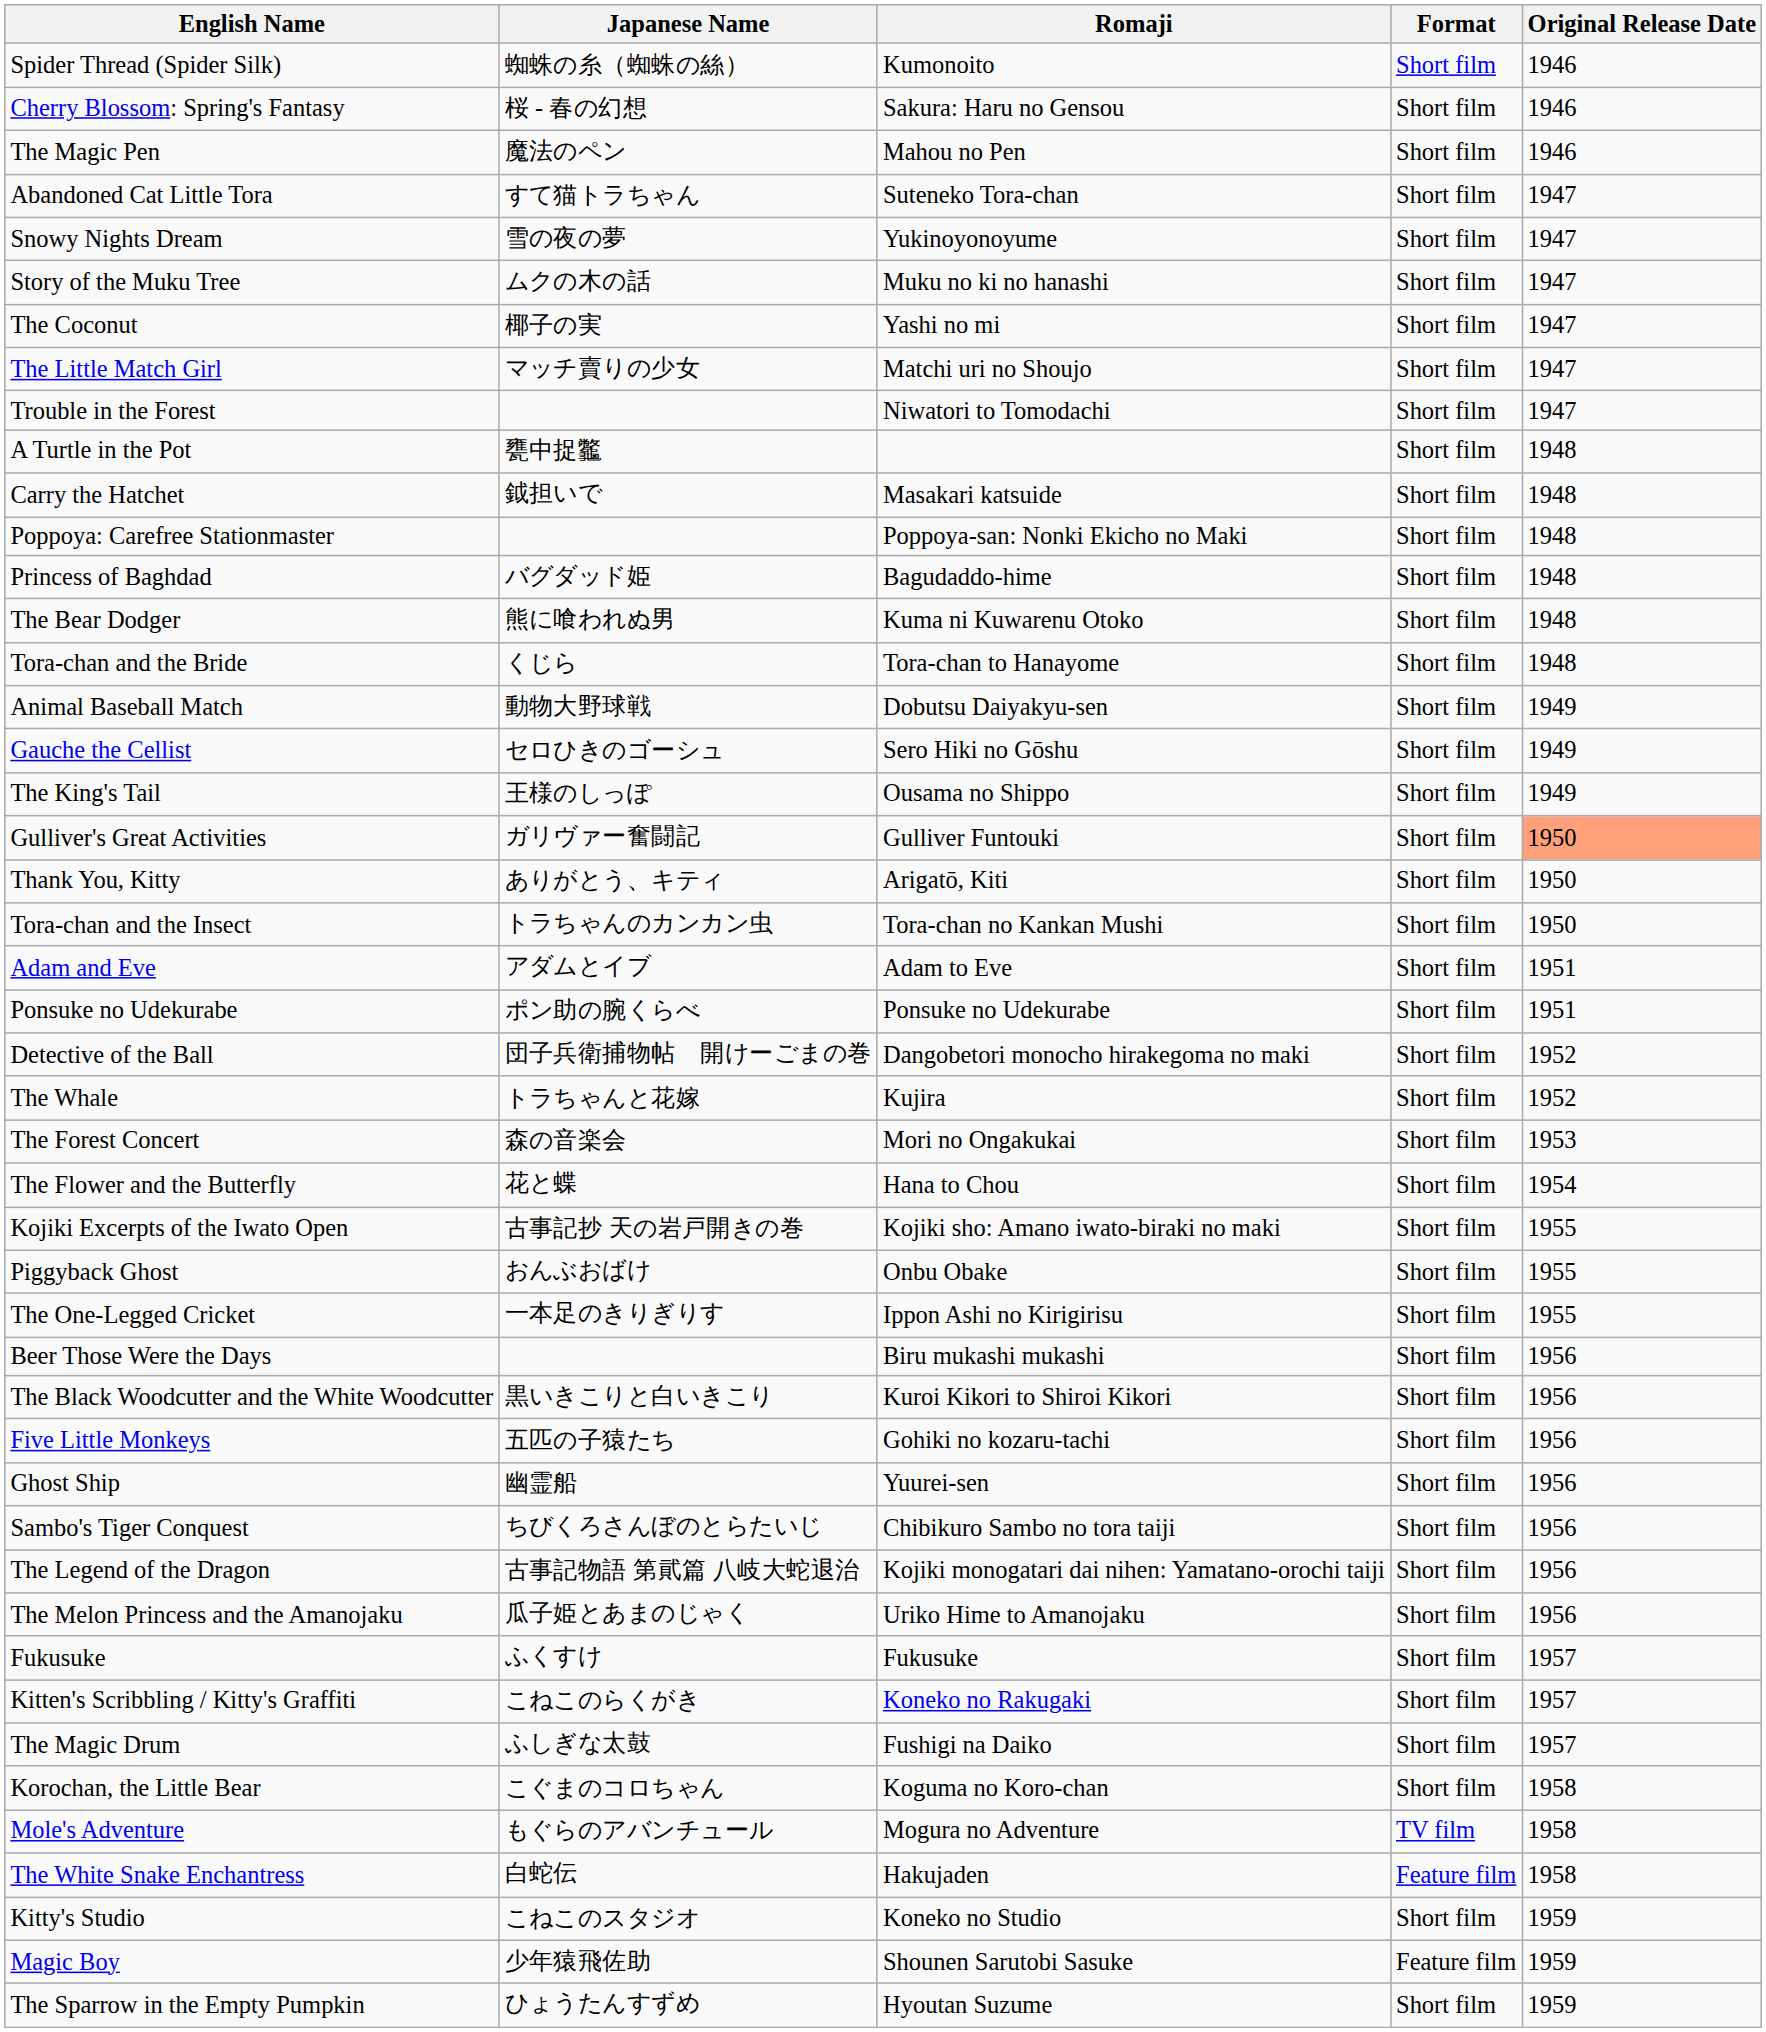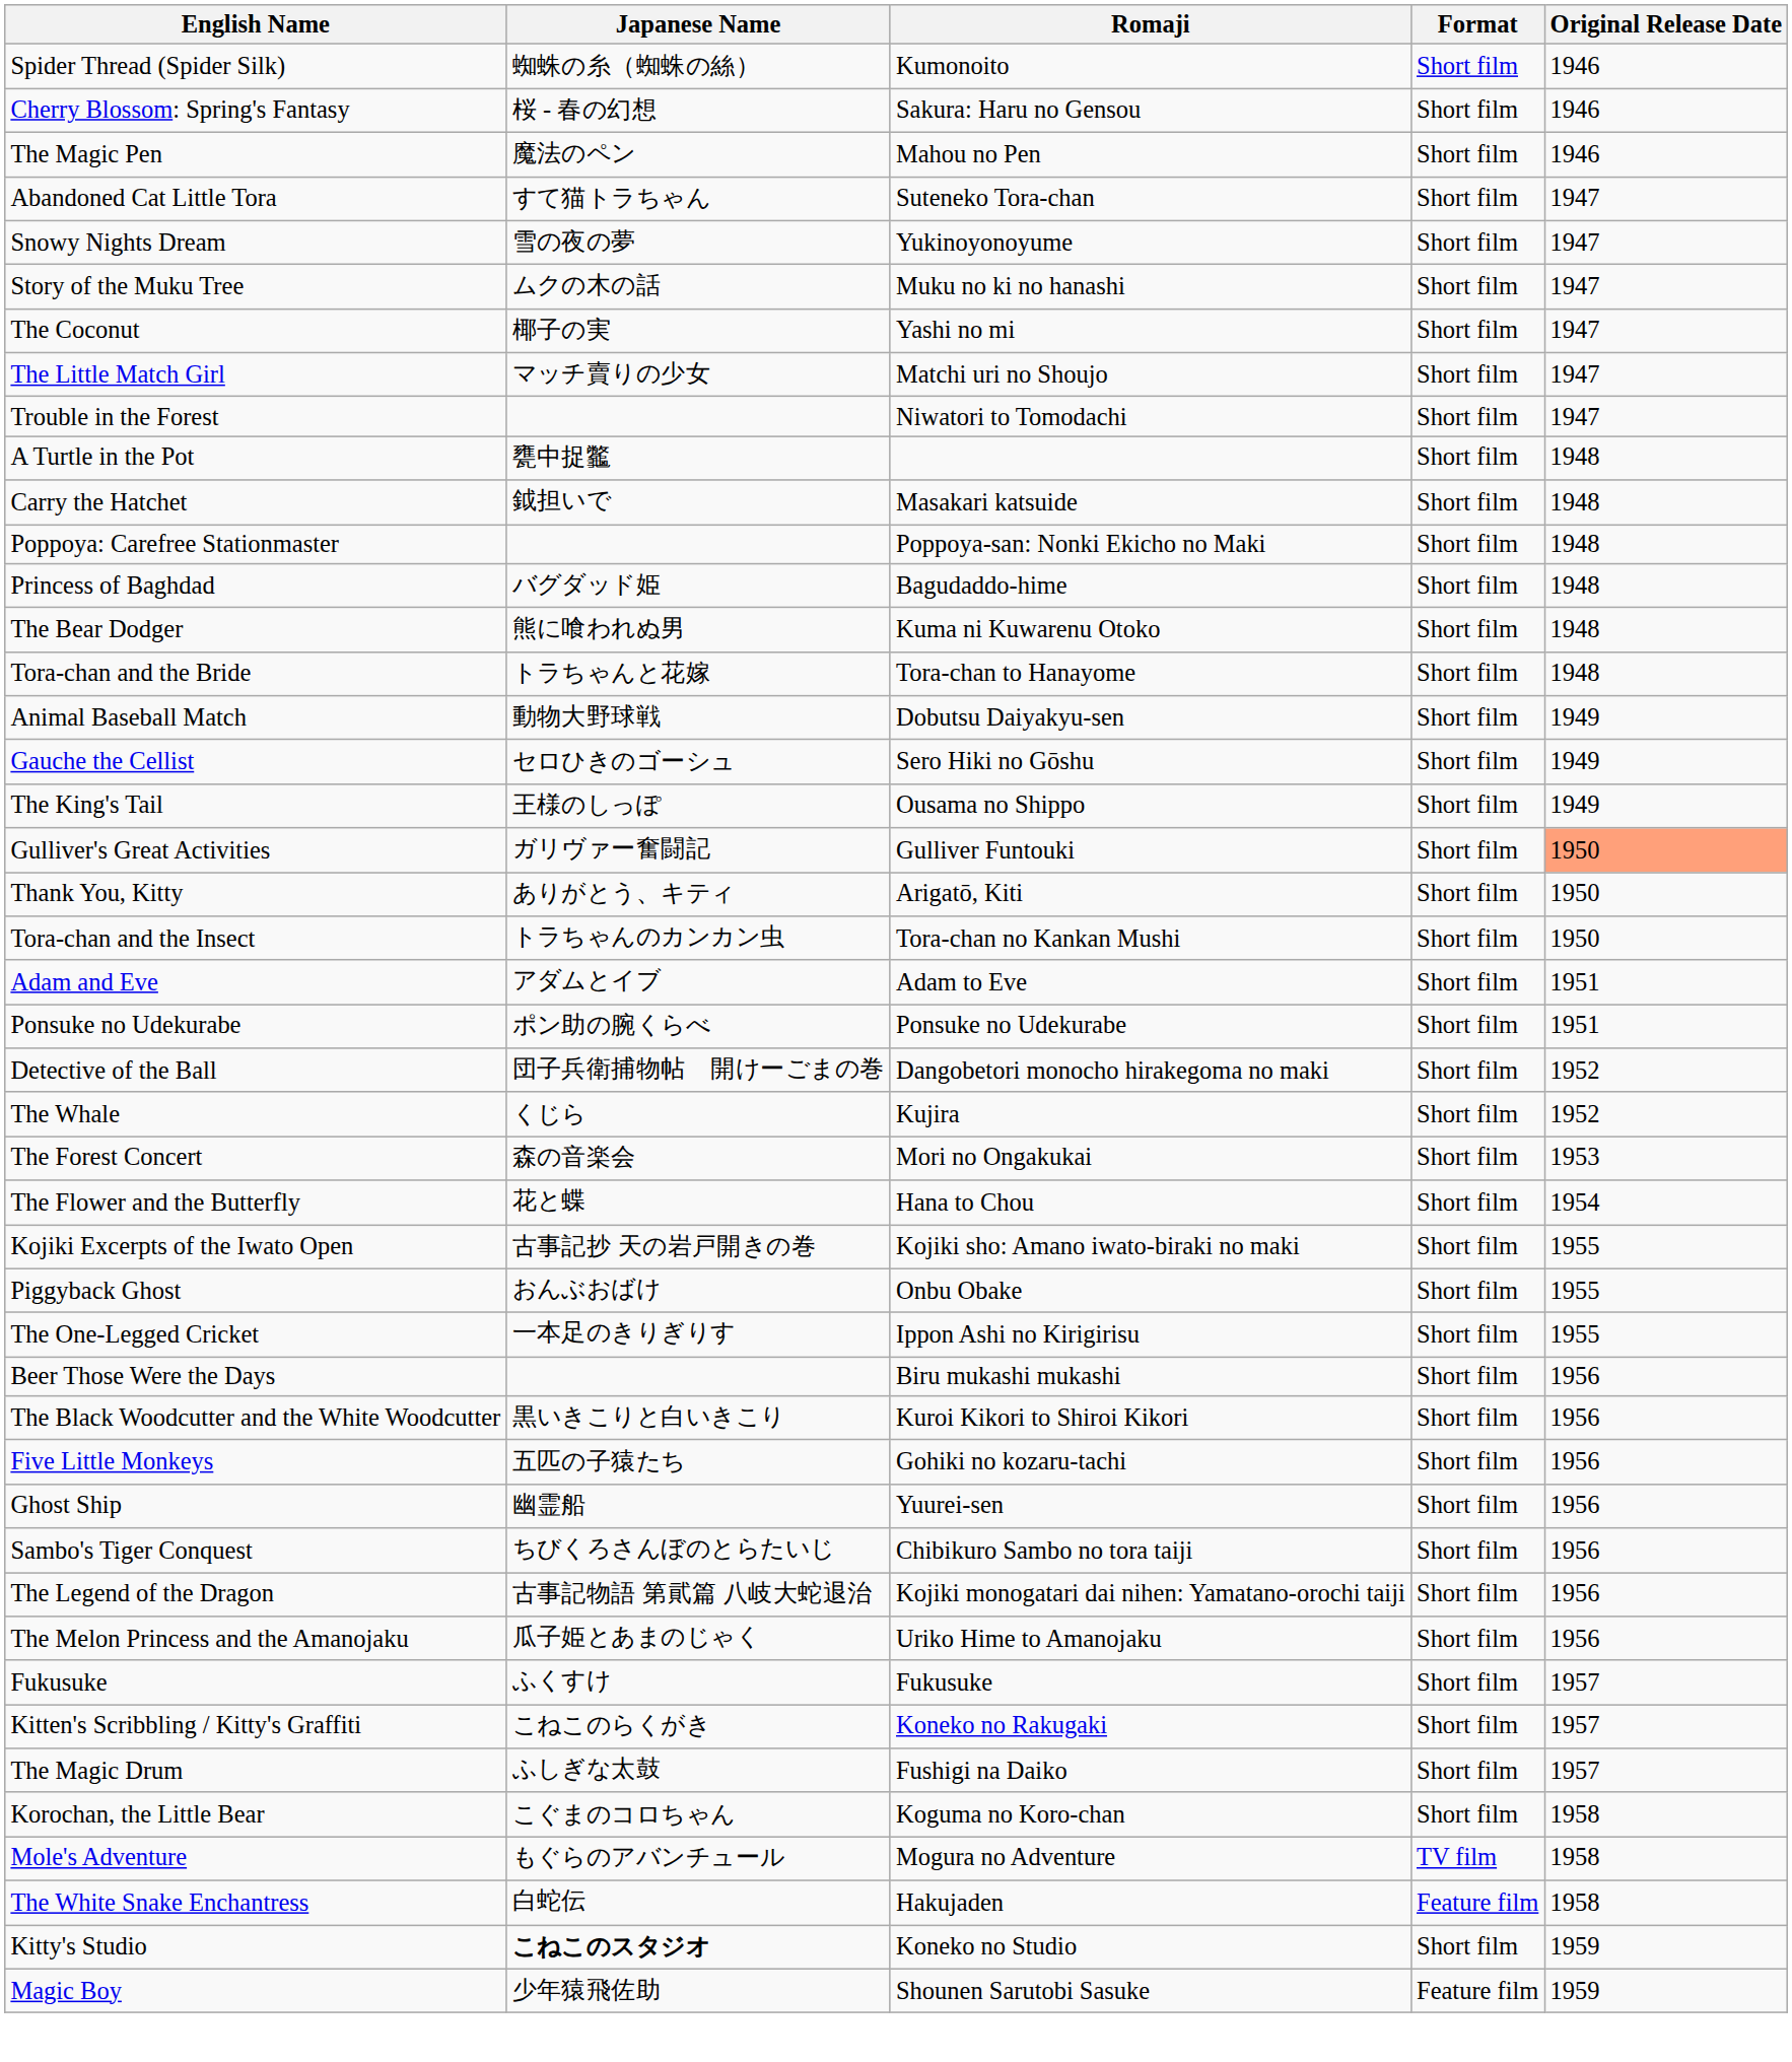Tora-chan and the Bride | Japanese Name: くじら -> トラちゃんと花嫁
The Whale | Japanese Name: トラちゃんと花嫁 -> くじら
Kitty's Studio | Japanese Name: normal -> bold
- row: The Sparrow in the Empty Pumpkin | ひょうたんすずめ | Hyoutan Suzume | Short film | 1959
